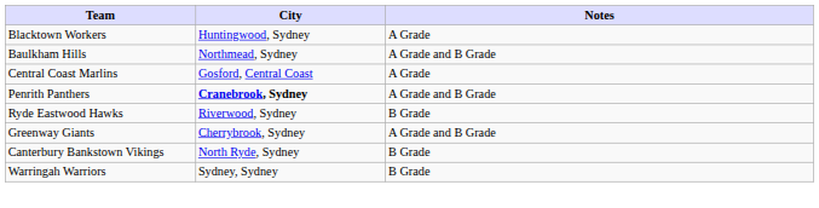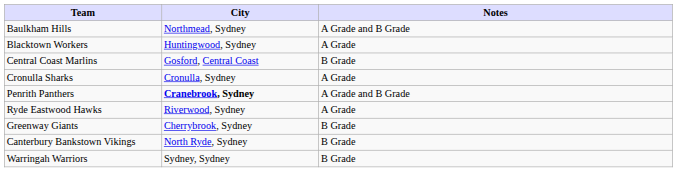rows swapped: Blacktown Workers <-> Baulkham Hills
Central Coast Marlins | Notes: A Grade -> B Grade
+ row: Cronulla Sharks | Cronulla, Sydney | A Grade
Ryde Eastwood Hawks | Notes: B Grade -> A Grade
Greenway Giants | Notes: A Grade and B Grade -> B Grade
